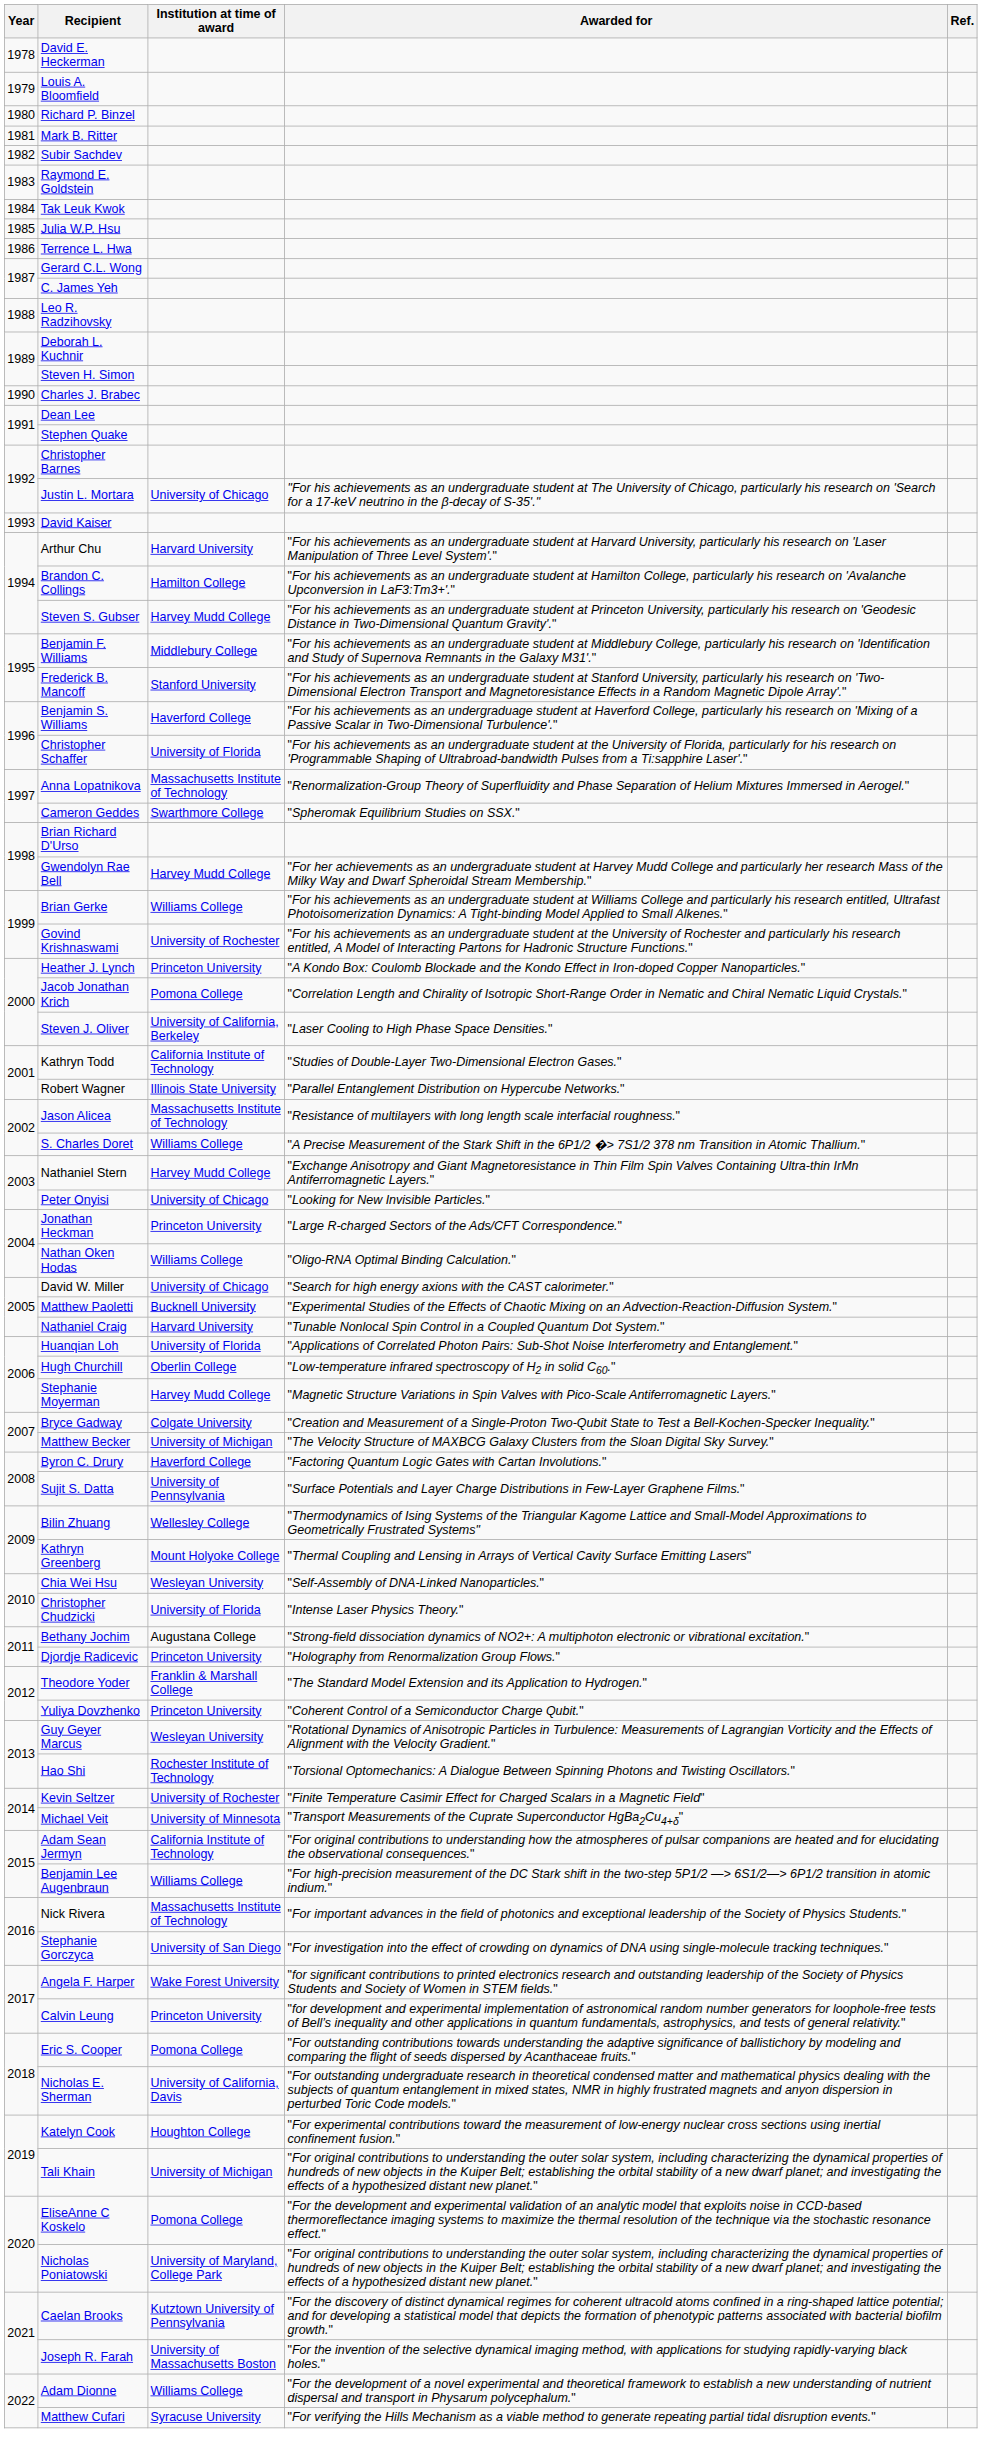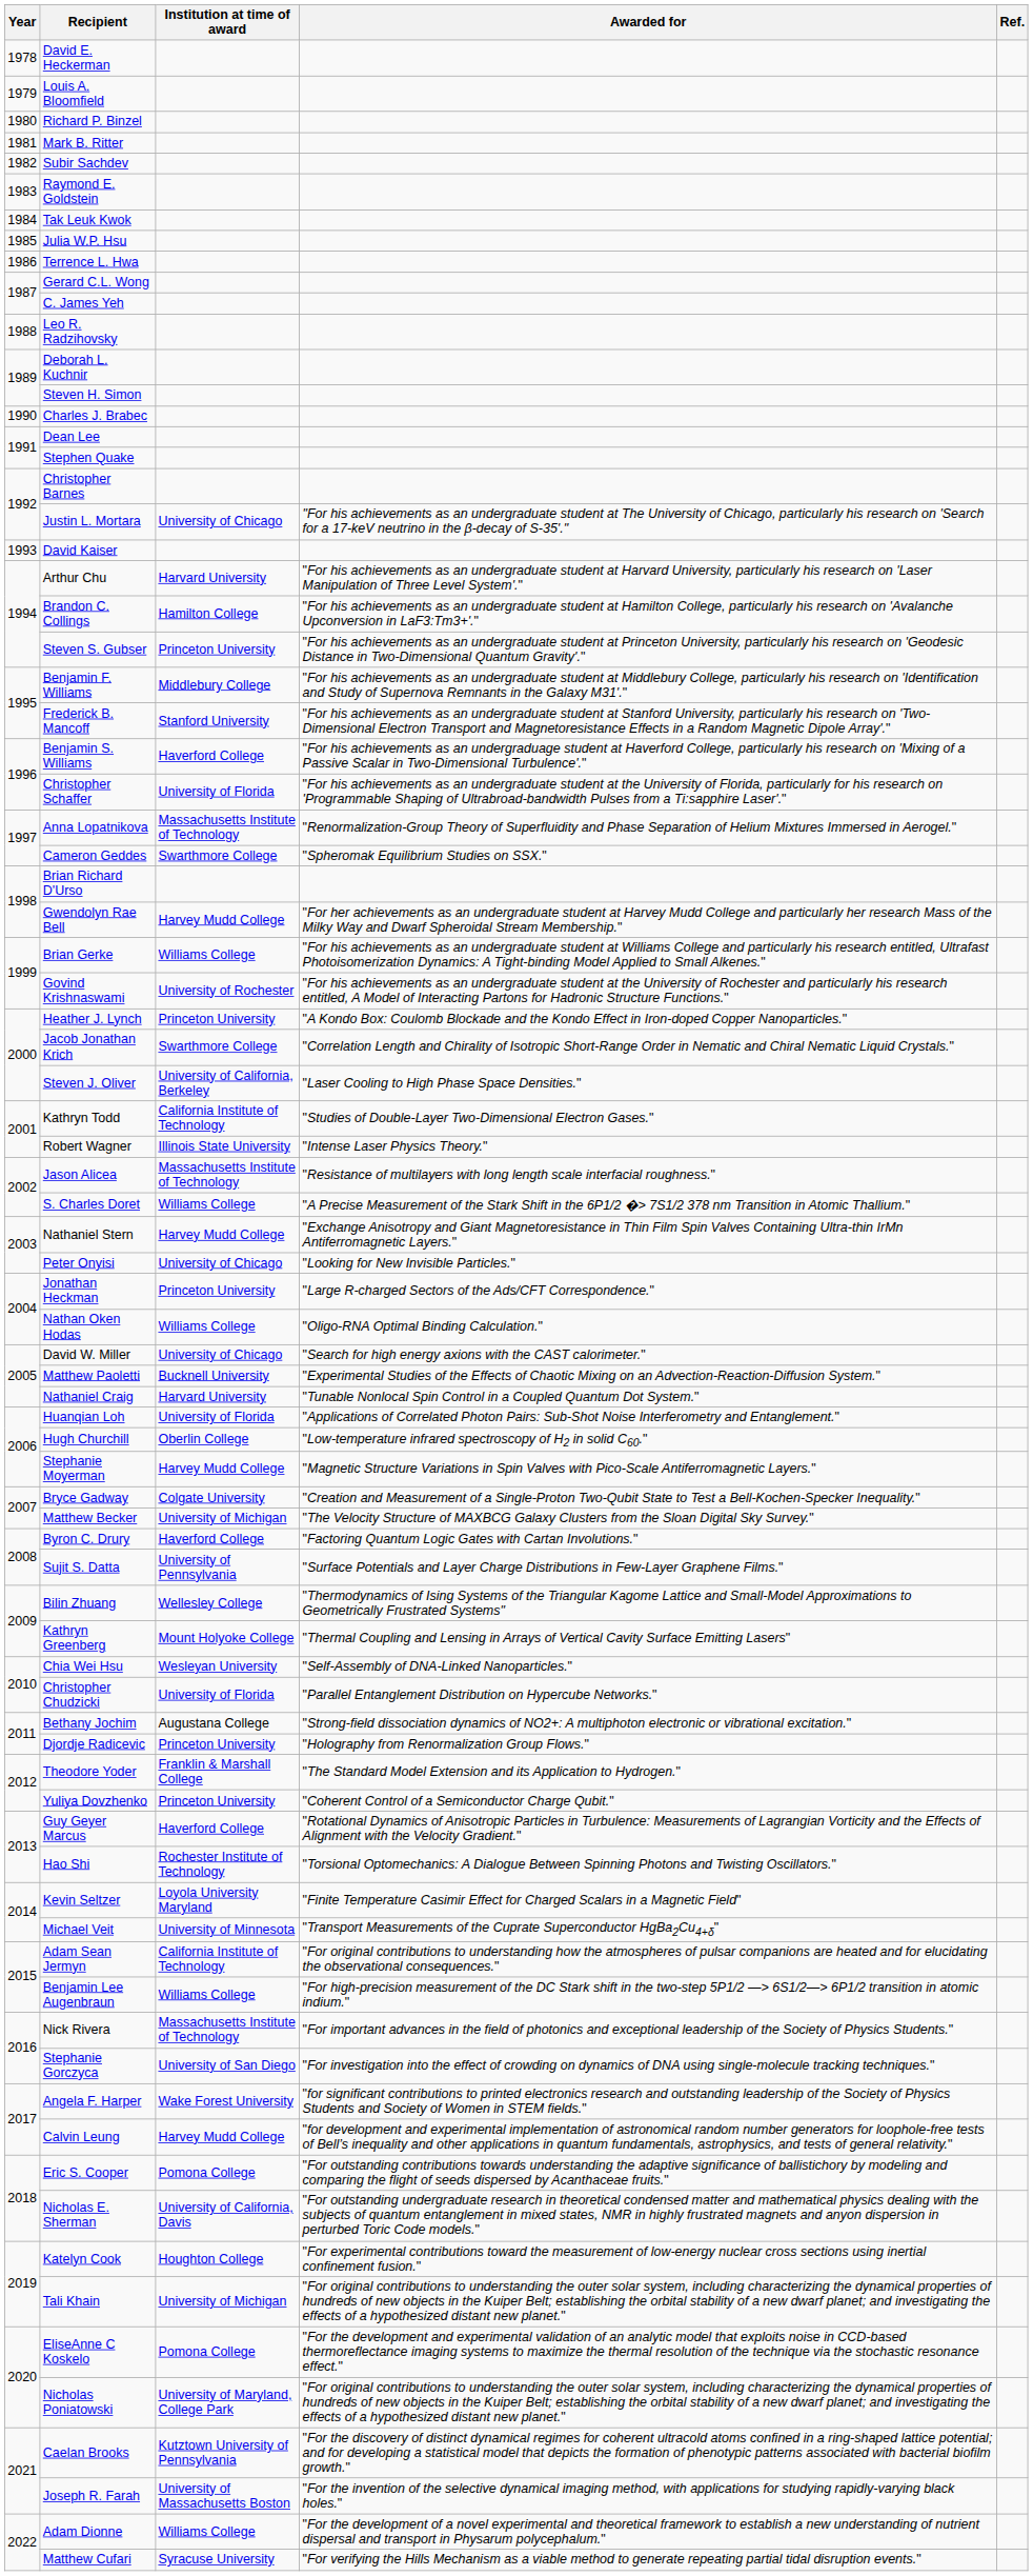Steven S. Gubser | Institution at time of award: Harvey Mudd College -> Princeton University
Jacob Jonathan Krich | Institution at time of award: Pomona College -> Swarthmore College
Robert Wagner | Awarded for: "Parallel Entanglement Distribution on Hypercube Networks." -> "Intense Laser Physics Theory."
Christopher Chudzicki | Awarded for: "Intense Laser Physics Theory." -> "Parallel Entanglement Distribution on Hypercube Networks."
Guy Geyer Marcus | Institution at time of award: Wesleyan University -> Haverford College
Kevin Seltzer | Institution at time of award: University of Rochester -> Loyola University Maryland
Calvin Leung | Institution at time of award: Princeton University -> Harvey Mudd College
